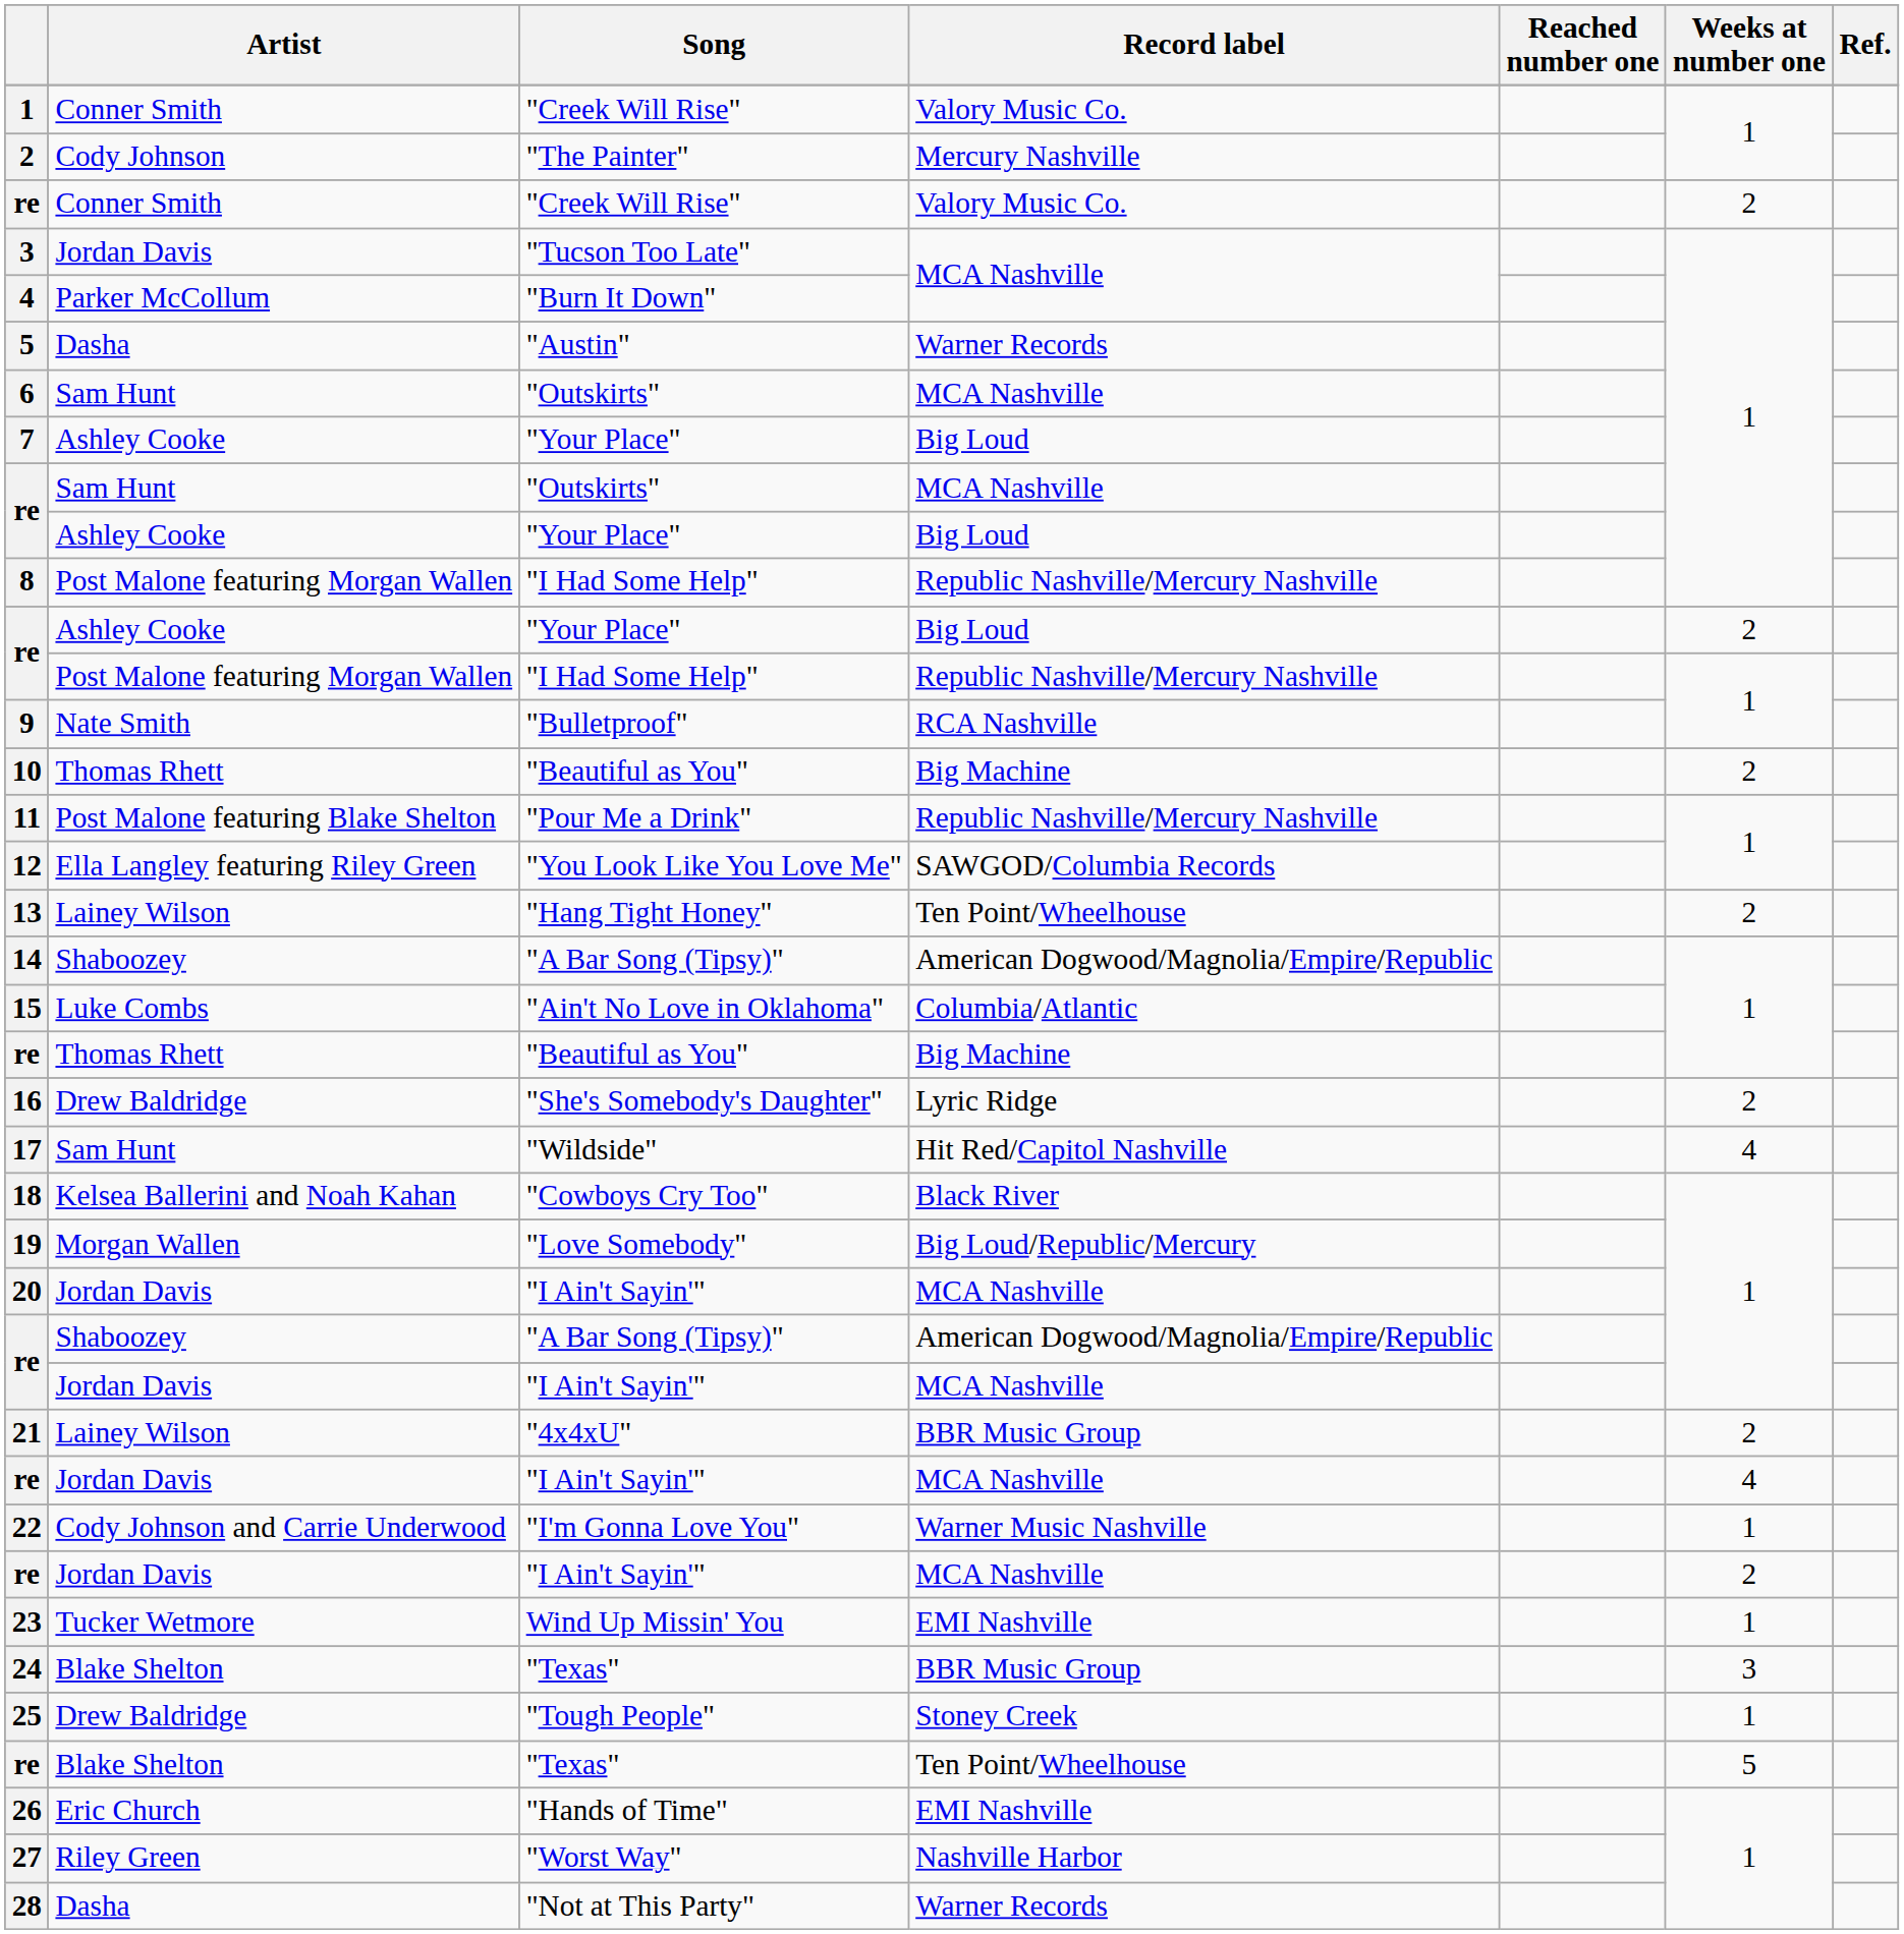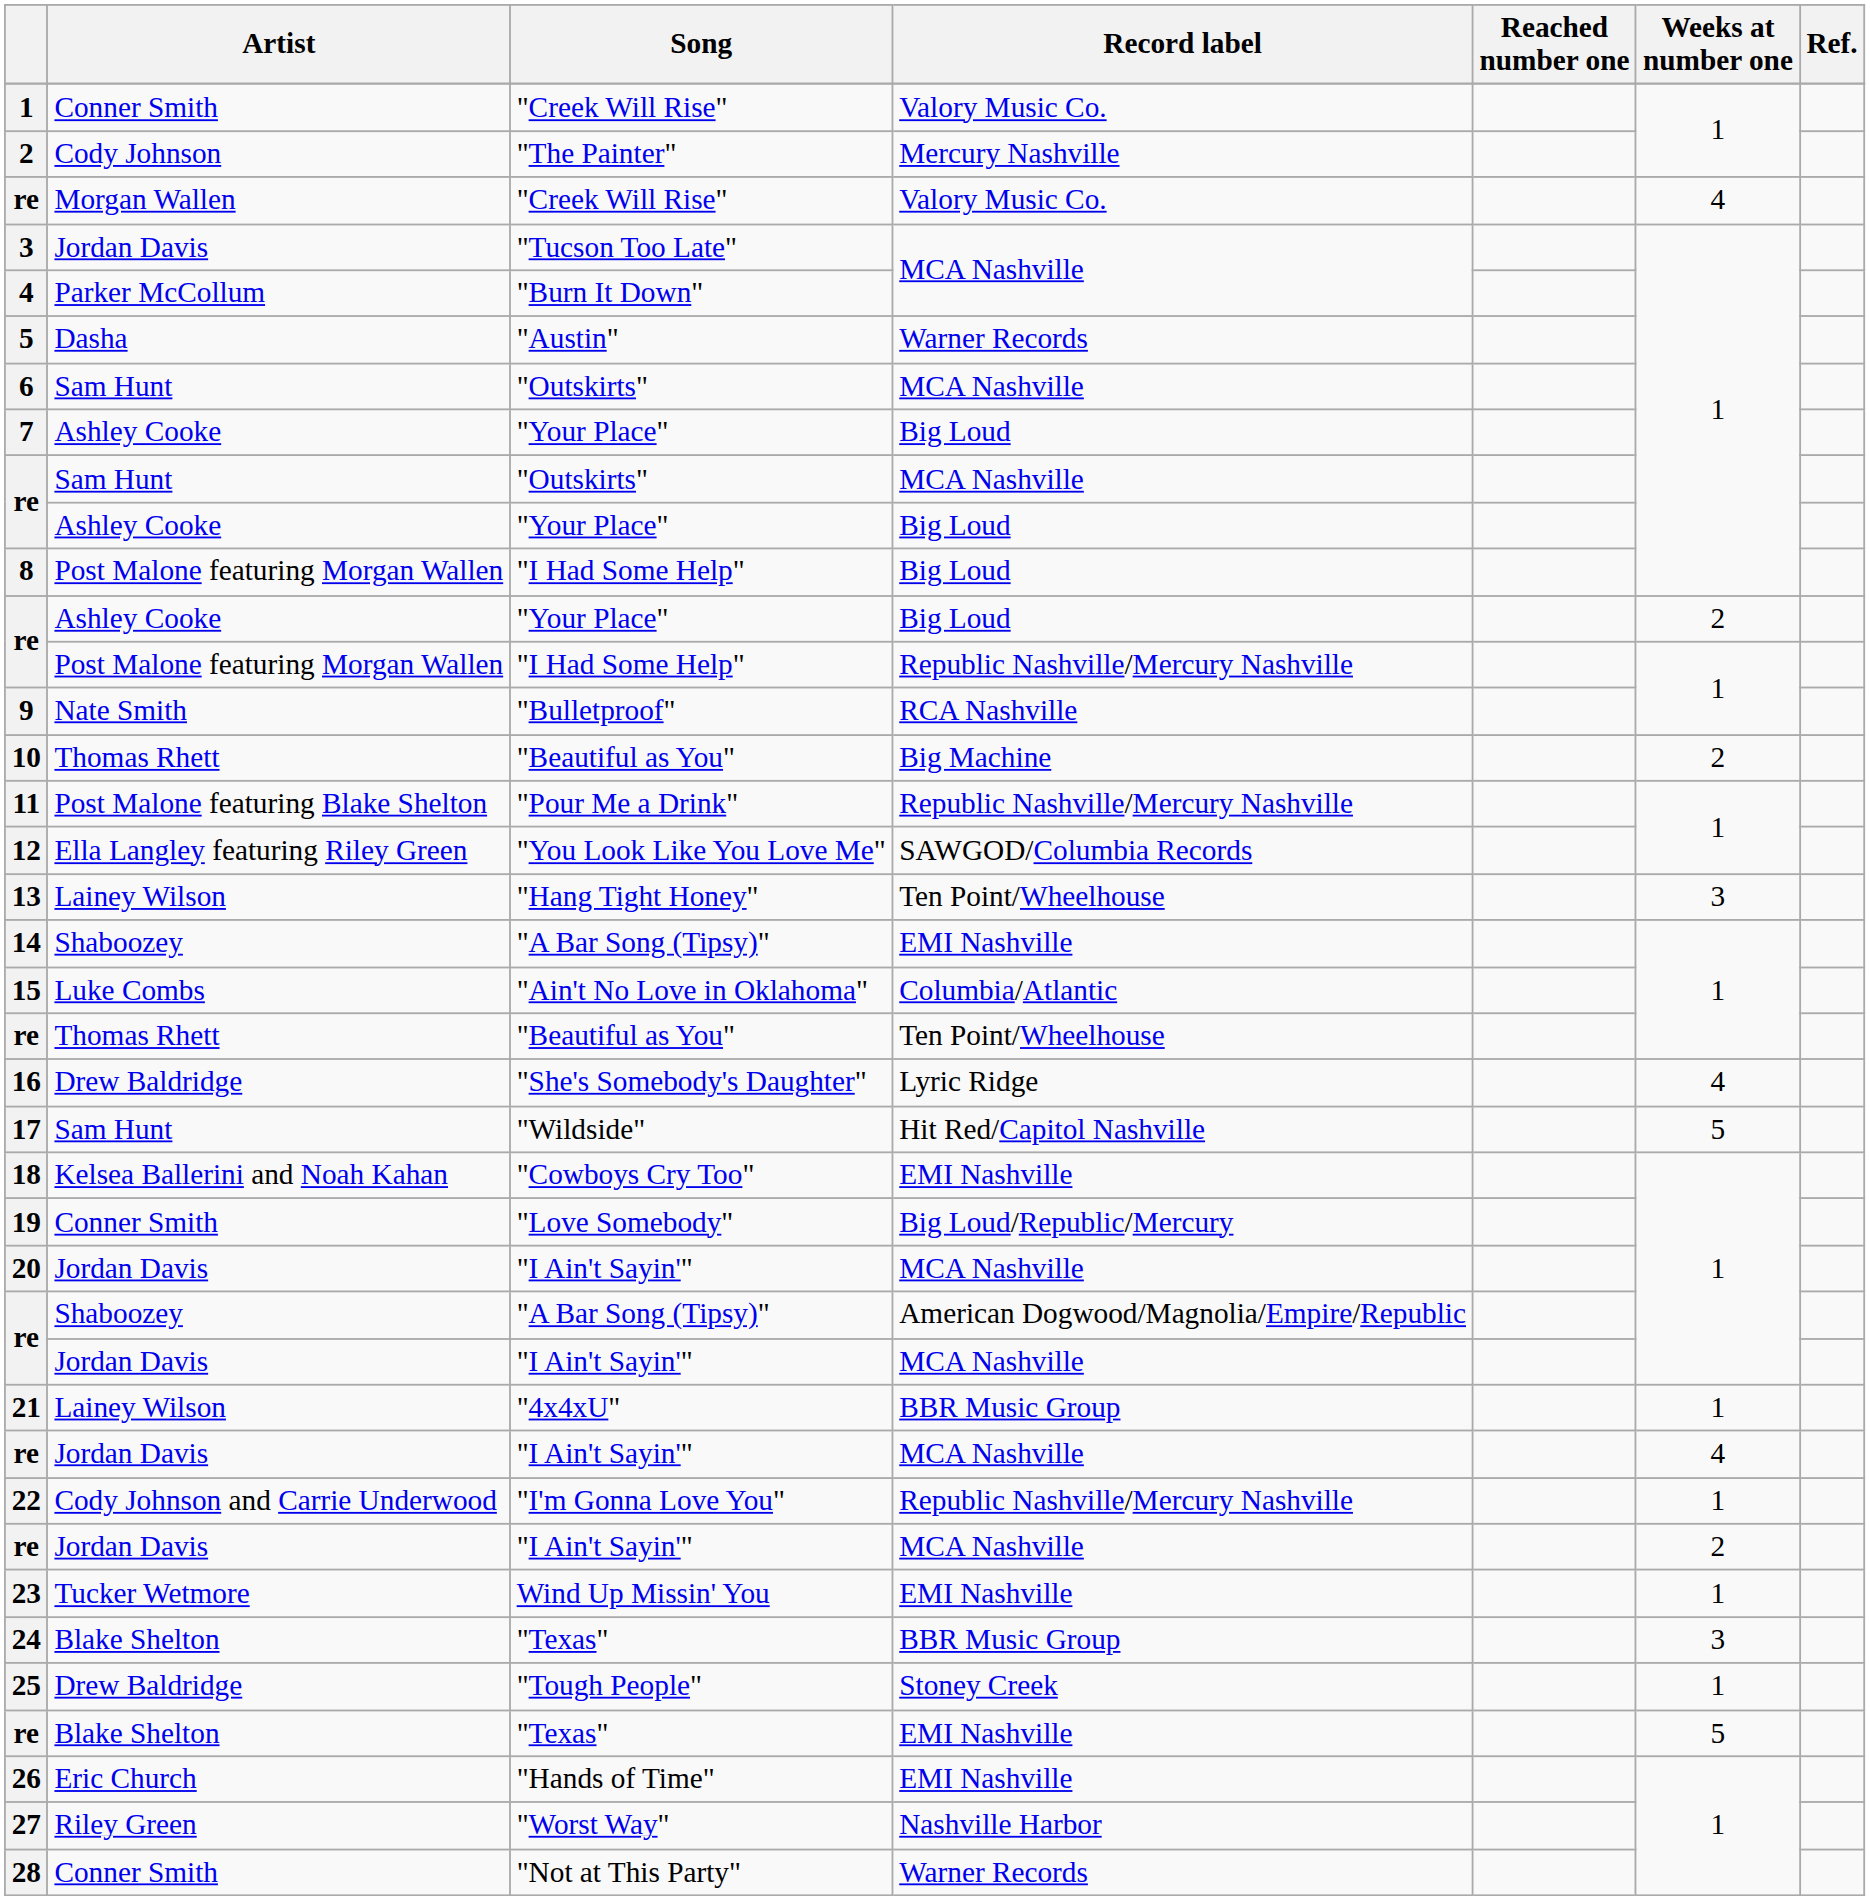re / "Creek Will Rise" | Artist: Conner Smith -> Morgan Wallen
re / "Creek Will Rise" | Weeks at number one: 2 -> 4
8 | Record label: Republic Nashville/Mercury Nashville -> Big Loud
13 | Weeks at number one: 2 -> 3
14 | Record label: American Dogwood/Magnolia/Empire/Republic -> EMI Nashville
re / "Beautiful as You" | Record label: Big Machine -> Ten Point/Wheelhouse
16 | Weeks at number one: 2 -> 4
17 | Weeks at number one: 4 -> 5
18 | Record label: Black River -> EMI Nashville
19 | Artist: Morgan Wallen -> Conner Smith
21 | Weeks at number one: 2 -> 1
22 | Record label: Warner Music Nashville -> Republic Nashville/Mercury Nashville
re / "Texas" | Record label: Ten Point/Wheelhouse -> EMI Nashville
28 | Artist: Dasha -> Conner Smith
